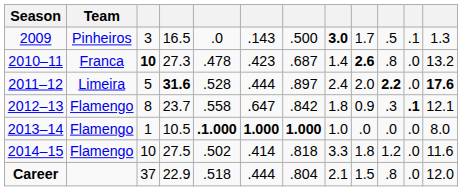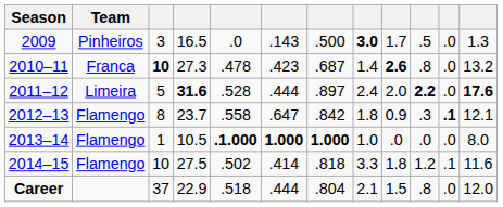2009 | column 11: .1 -> .0
2014–15 | column 11: .0 -> .1
